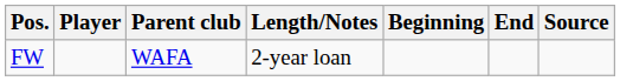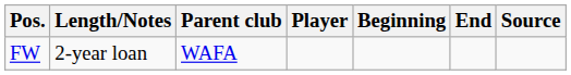columns swapped: Player <-> Length/Notes
